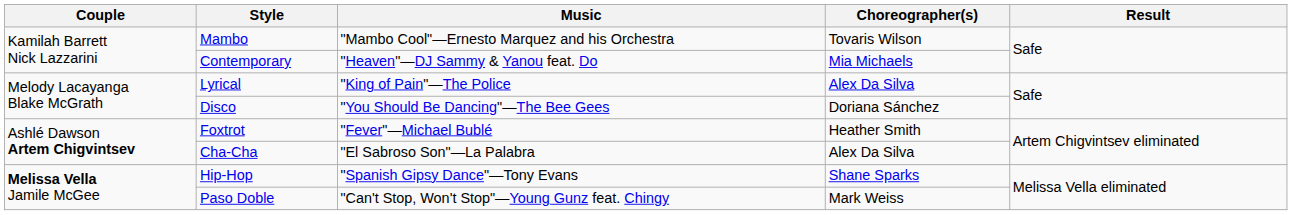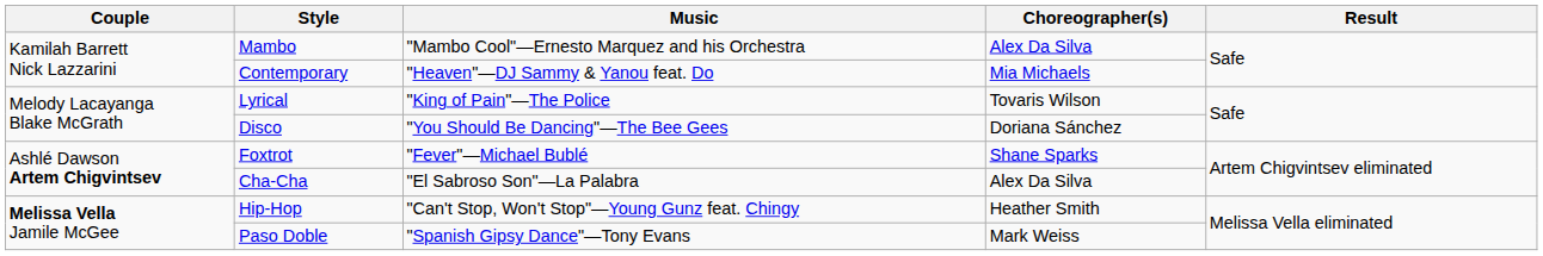Mambo | Choreographer(s): Tovaris Wilson -> Alex Da Silva
Lyrical | Choreographer(s): Alex Da Silva -> Tovaris Wilson
Foxtrot | Choreographer(s): Heather Smith -> Shane Sparks
Hip-Hop | Music: "Spanish Gipsy Dance"—Tony Evans -> "Can't Stop, Won't Stop"—Young Gunz feat. Chingy
Hip-Hop | Choreographer(s): Shane Sparks -> Heather Smith
Paso Doble | Music: "Can't Stop, Won't Stop"—Young Gunz feat. Chingy -> "Spanish Gipsy Dance"—Tony Evans
